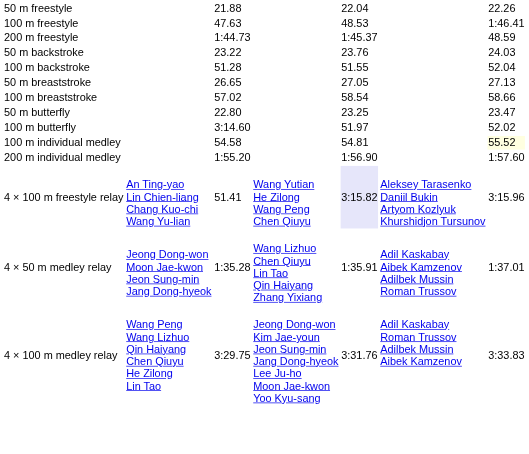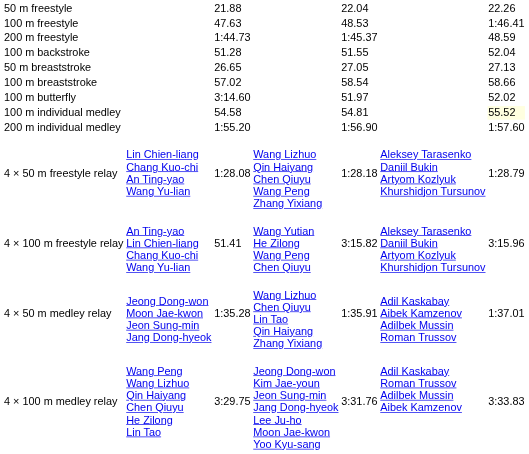- row: 50 m backstroke | 23.22 | 23.76 | 24.03
- row: 50 m butterfly | 22.80 | 23.25 | 23.47
+ row: 4 × 50 m freestyle relay | Lin Chien-liang Chang Kuo-chi An Ting-yao Wang Yu-lian | 1:28.08 | Wang Lizhuo Qin Haiyang Chen Qiuyu Wang Peng Zhang Yixiang | 1:28.18 | Aleksey Tarasenko Daniil Bukin Artyom Kozlyuk Khurshidjon Tursunov | 1:28.79
4 × 100 m freestyle relay | column 5: lavender background -> no background
